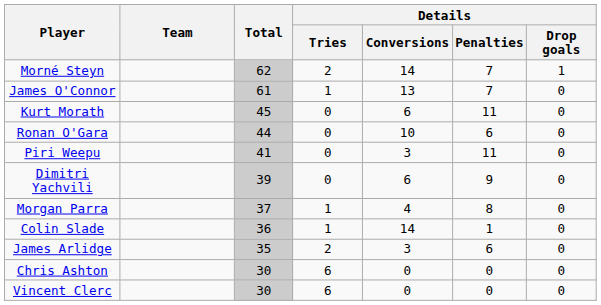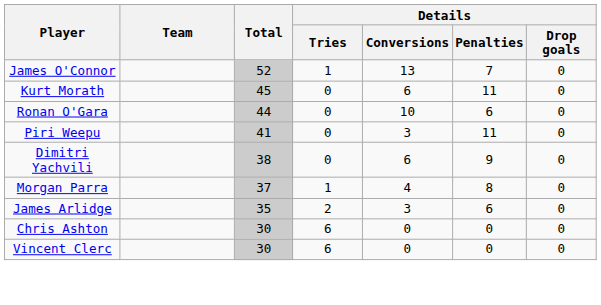- row: Morné Steyn | 62 | 2 | 14 | 7 | 1
James O'Connor | Total: 61 -> 52
Dimitri Yachvili | Total: 39 -> 38
- row: Colin Slade | 36 | 1 | 14 | 1 | 0
